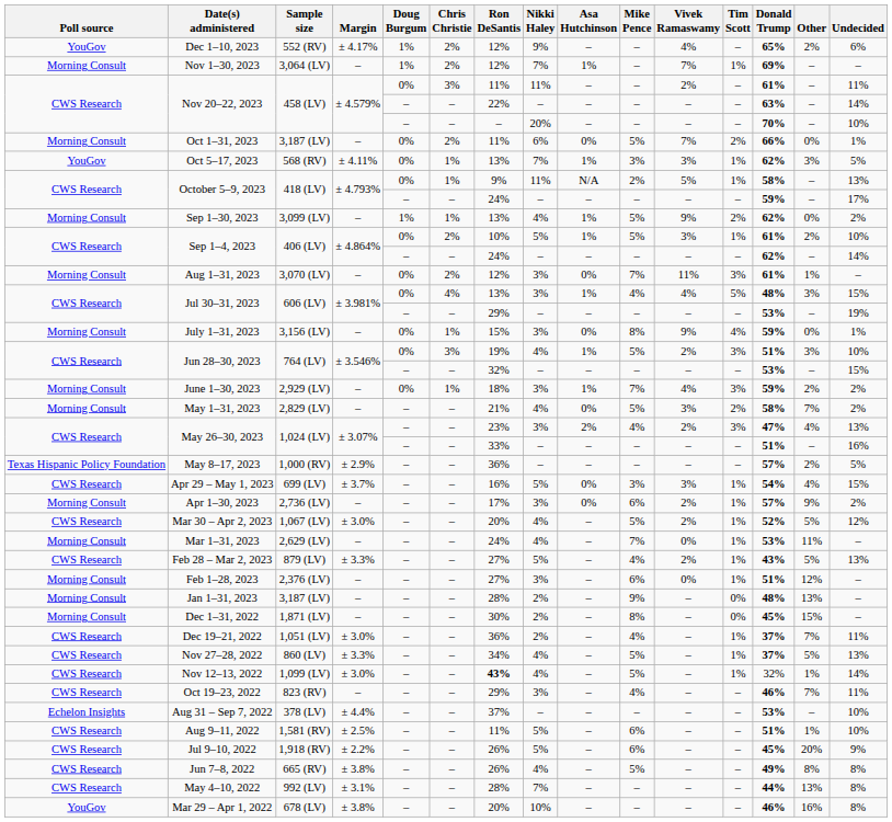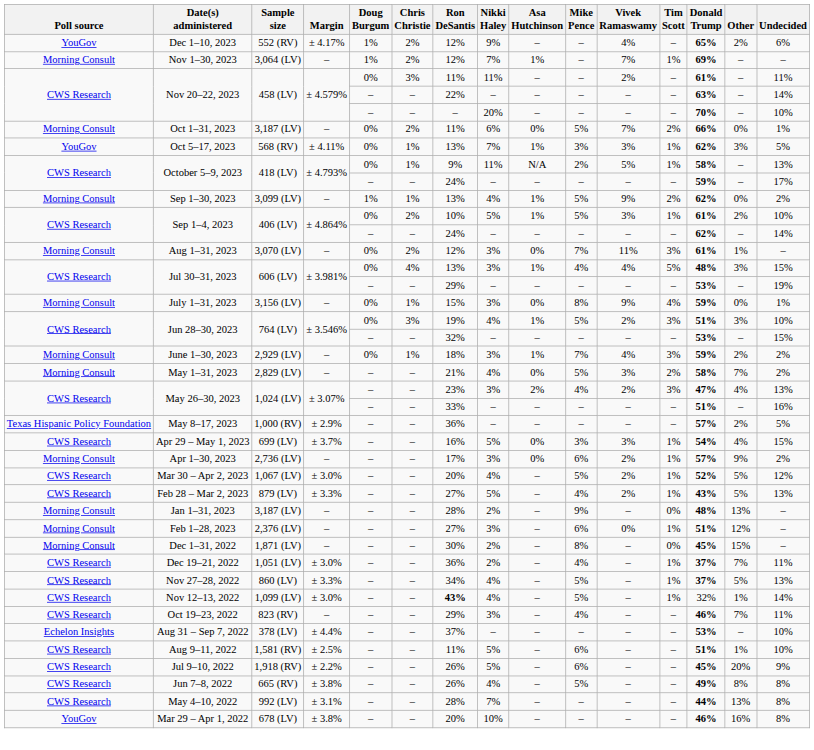- row: Morning Consult | Mar 1–31, 2023 | 2,629 (LV) | – | – | – | 24% | 4% | – | 7% | 0% | 1% | 53% | 11% | –
rows swapped: Feb 1–28, 2023 <-> Jan 1–31, 2023
